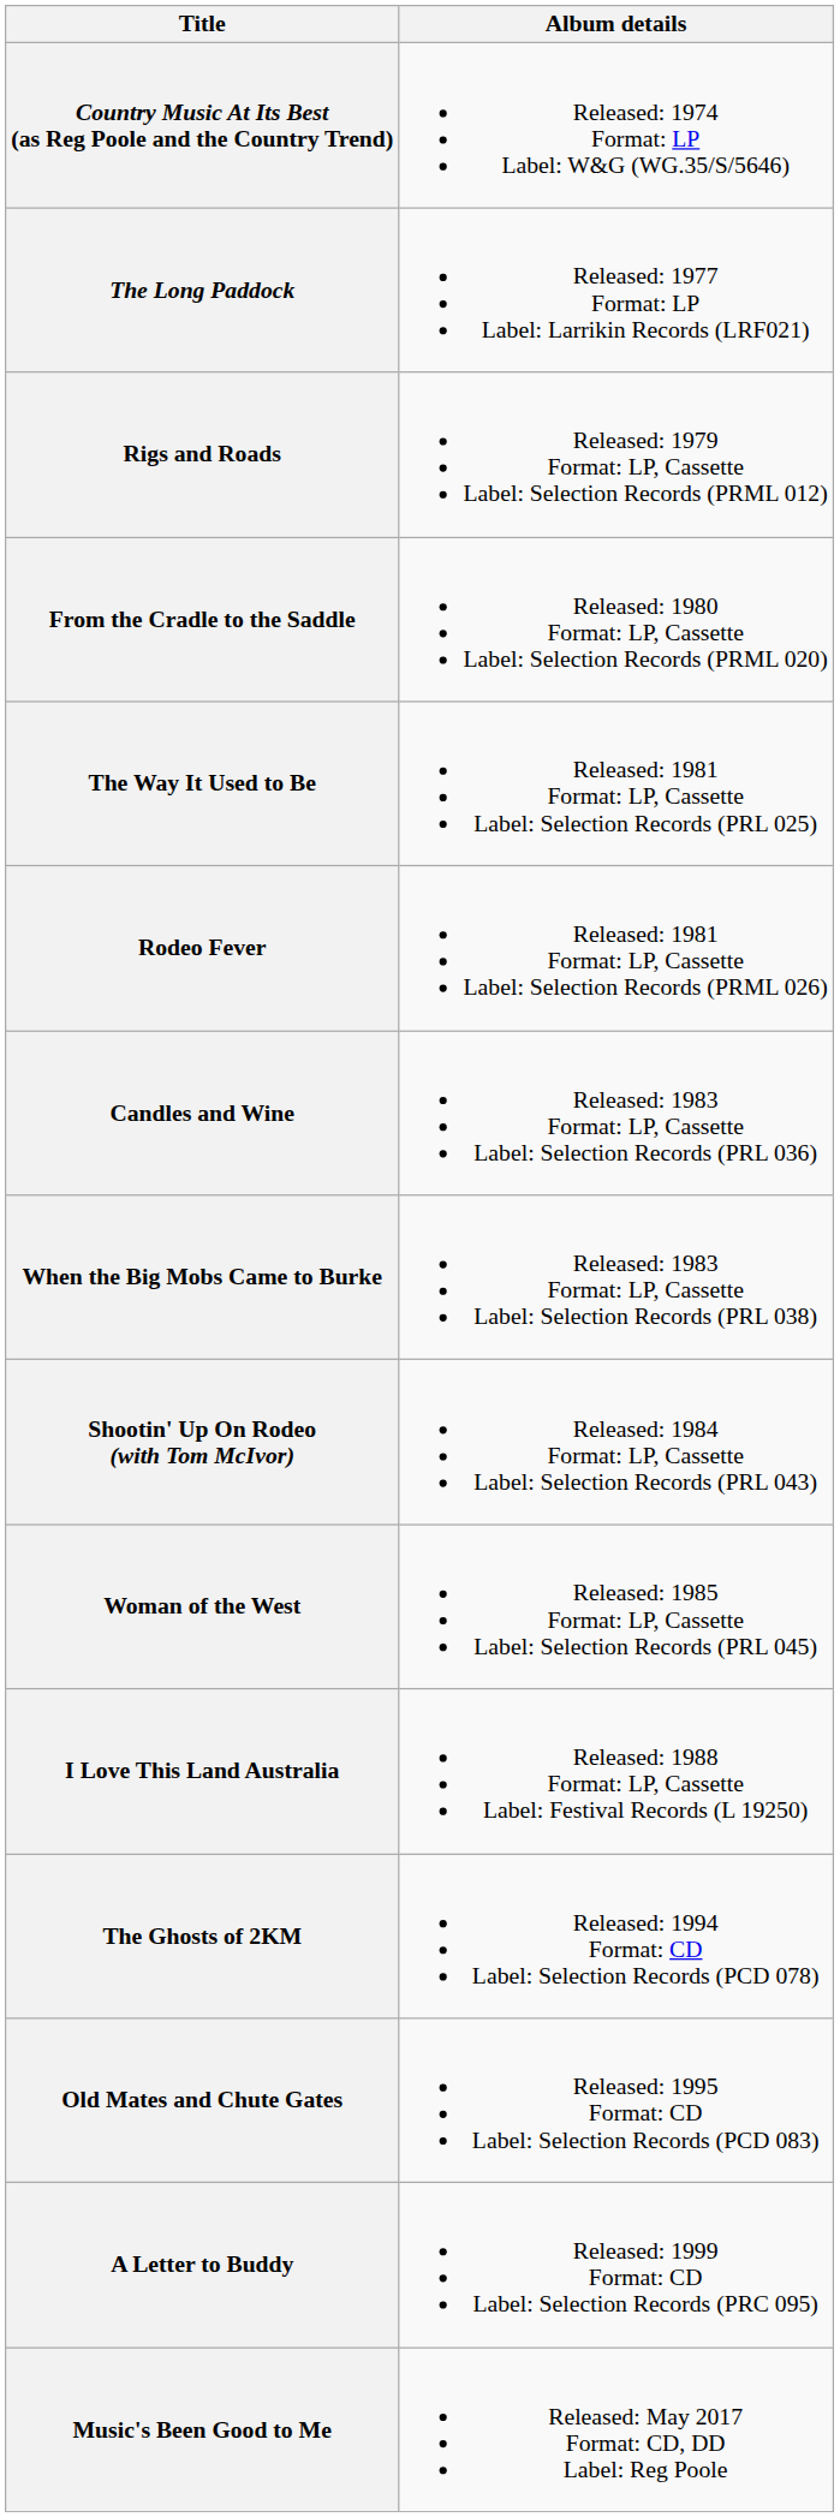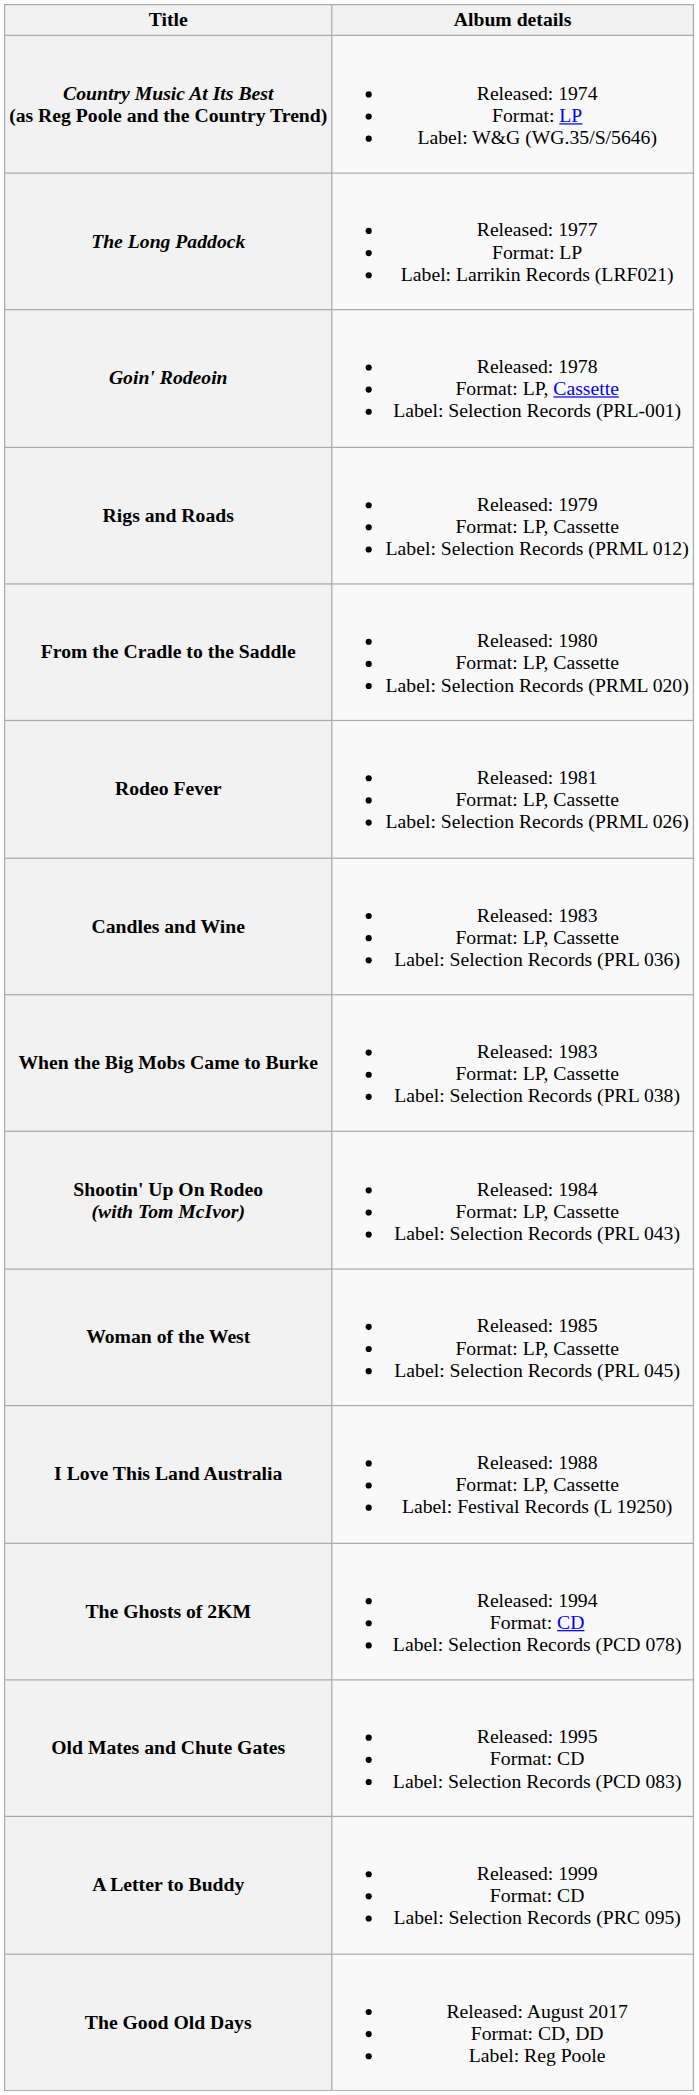+ row: Goin' Rodeoin | Released: 1978 Format: LP, Cassette Label: Selection Records (PRL-001)
- row: The Way It Used to Be | Released: 1981 Format: LP, Cassette Label: Selection Records (PRL 025)
- row: Music's Been Good to Me | Released: May 2017 Format: CD, DD Label: Reg Poole
+ row: The Good Old Days | Released: August 2017 Format: CD, DD Label: Reg Poole
